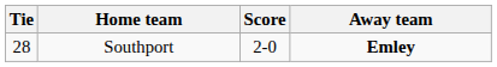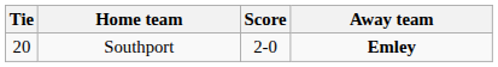Southport | Tie: 28 -> 20
